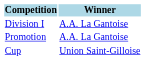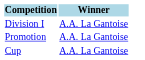Cup | Winner: Union Saint-Gilloise -> A.A. La Gantoise
